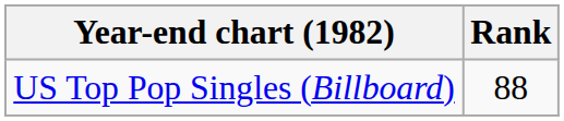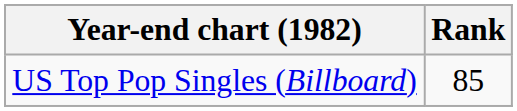US Top Pop Singles (Billboard) | Rank: 88 -> 85
